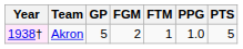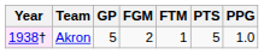columns swapped: PTS <-> PPG
